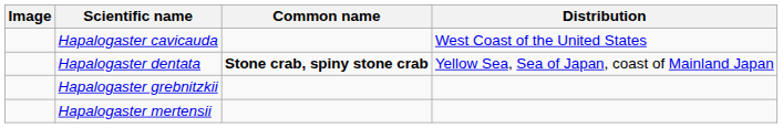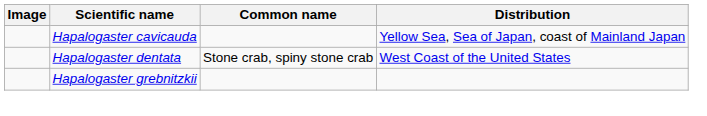Hapalogaster cavicauda | Distribution: West Coast of the United States -> Yellow Sea, Sea of Japan, coast of Mainland Japan
Hapalogaster dentata | Common name: bold -> normal
Hapalogaster dentata | Distribution: Yellow Sea, Sea of Japan, coast of Mainland Japan -> West Coast of the United States
- row: Hapalogaster mertensii
